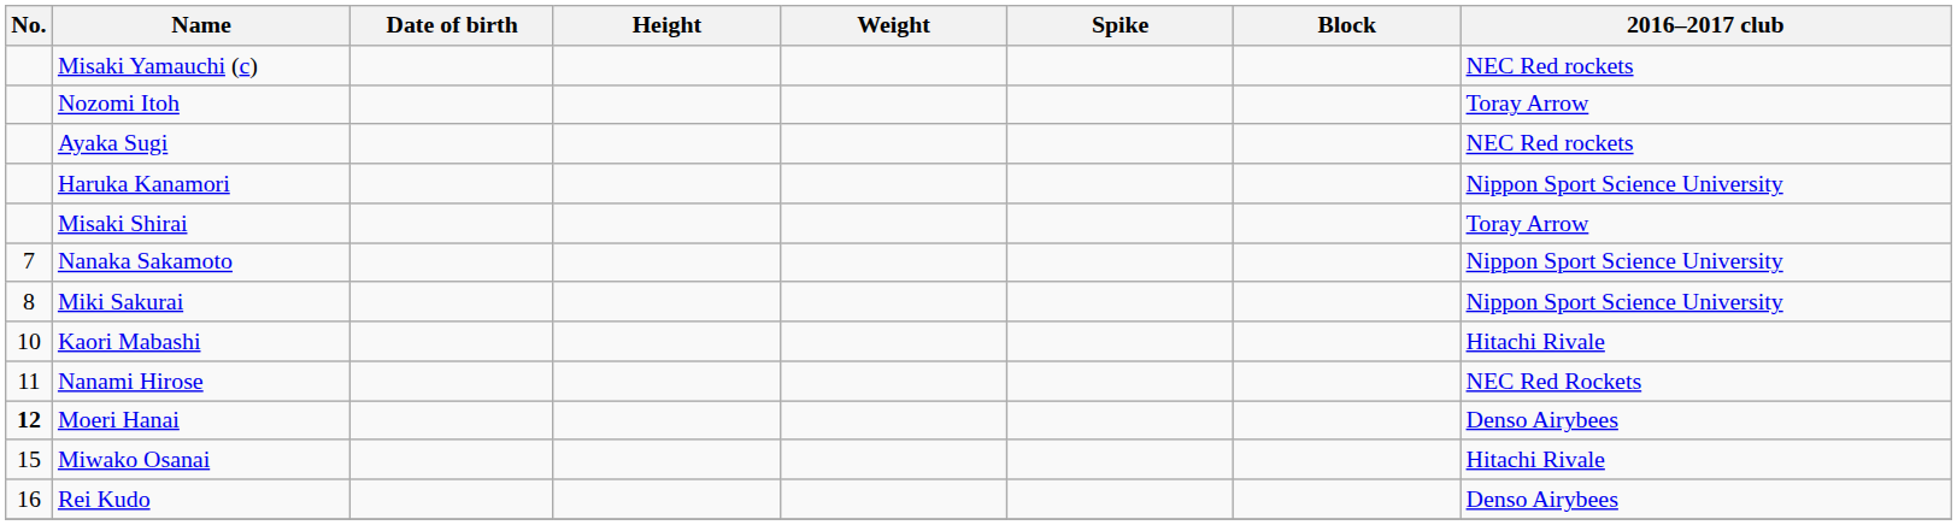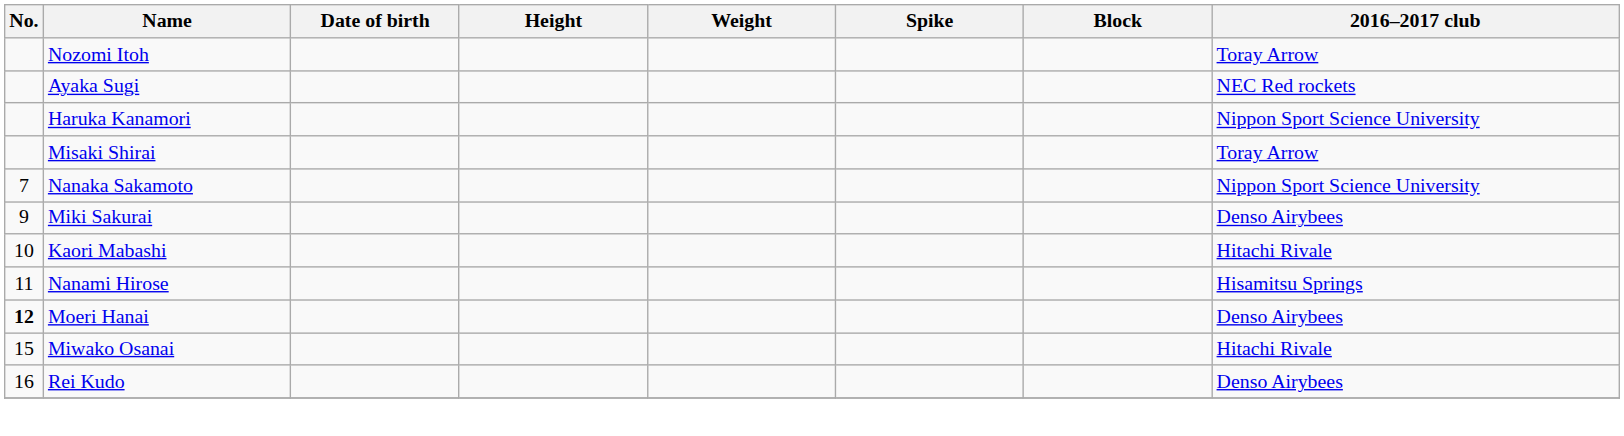- row: Misaki Yamauchi (c) | NEC Red rockets
Miki Sakurai | No.: 8 -> 9
Miki Sakurai | 2016–2017 club: Nippon Sport Science University -> Denso Airybees
Nanami Hirose | 2016–2017 club: NEC Red Rockets -> Hisamitsu Springs
